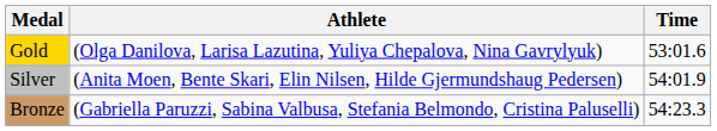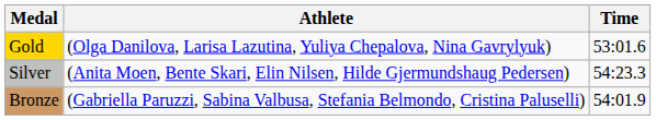Silver | Time: 54:01.9 -> 54:23.3
Bronze | Time: 54:23.3 -> 54:01.9
